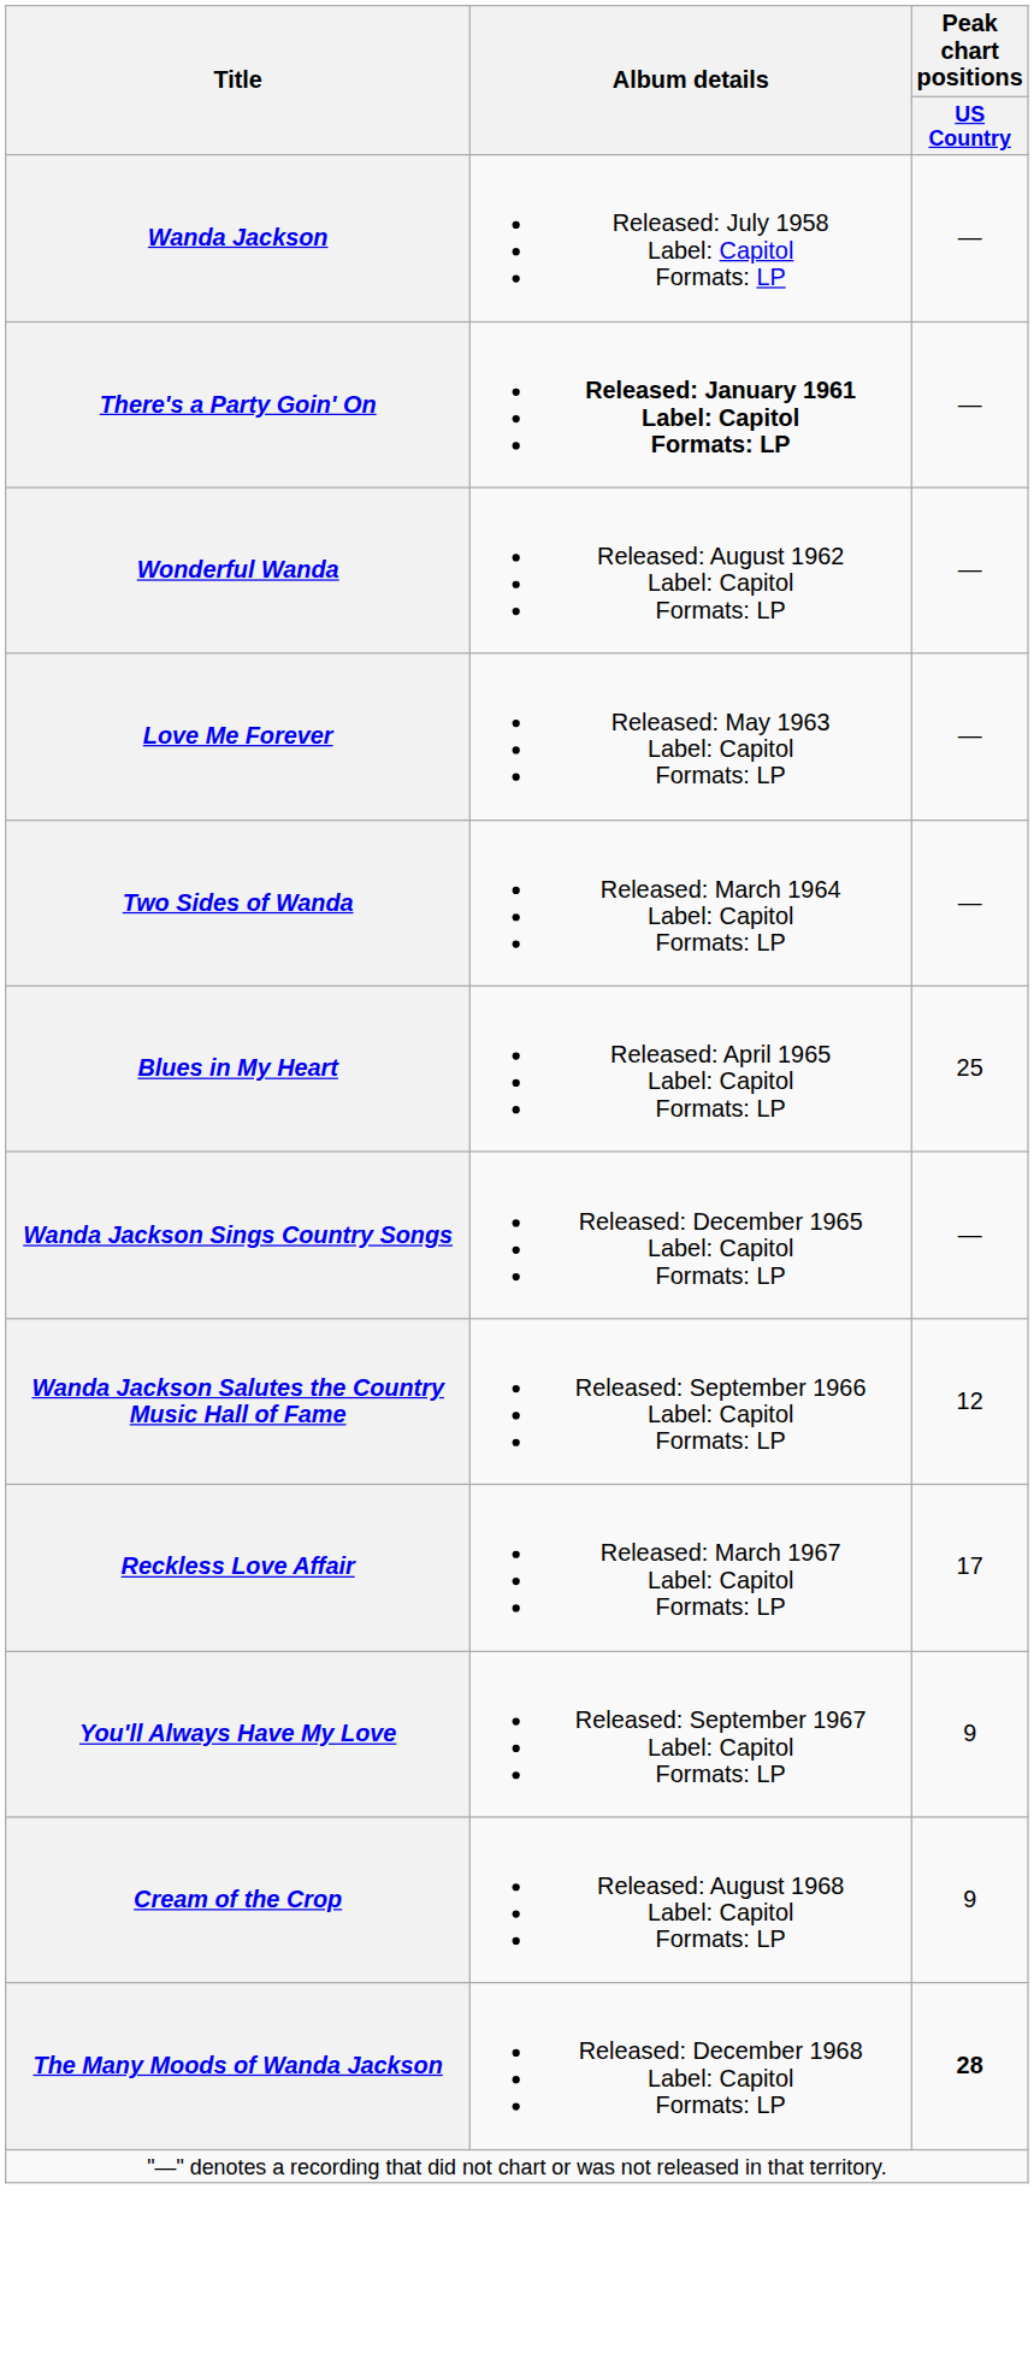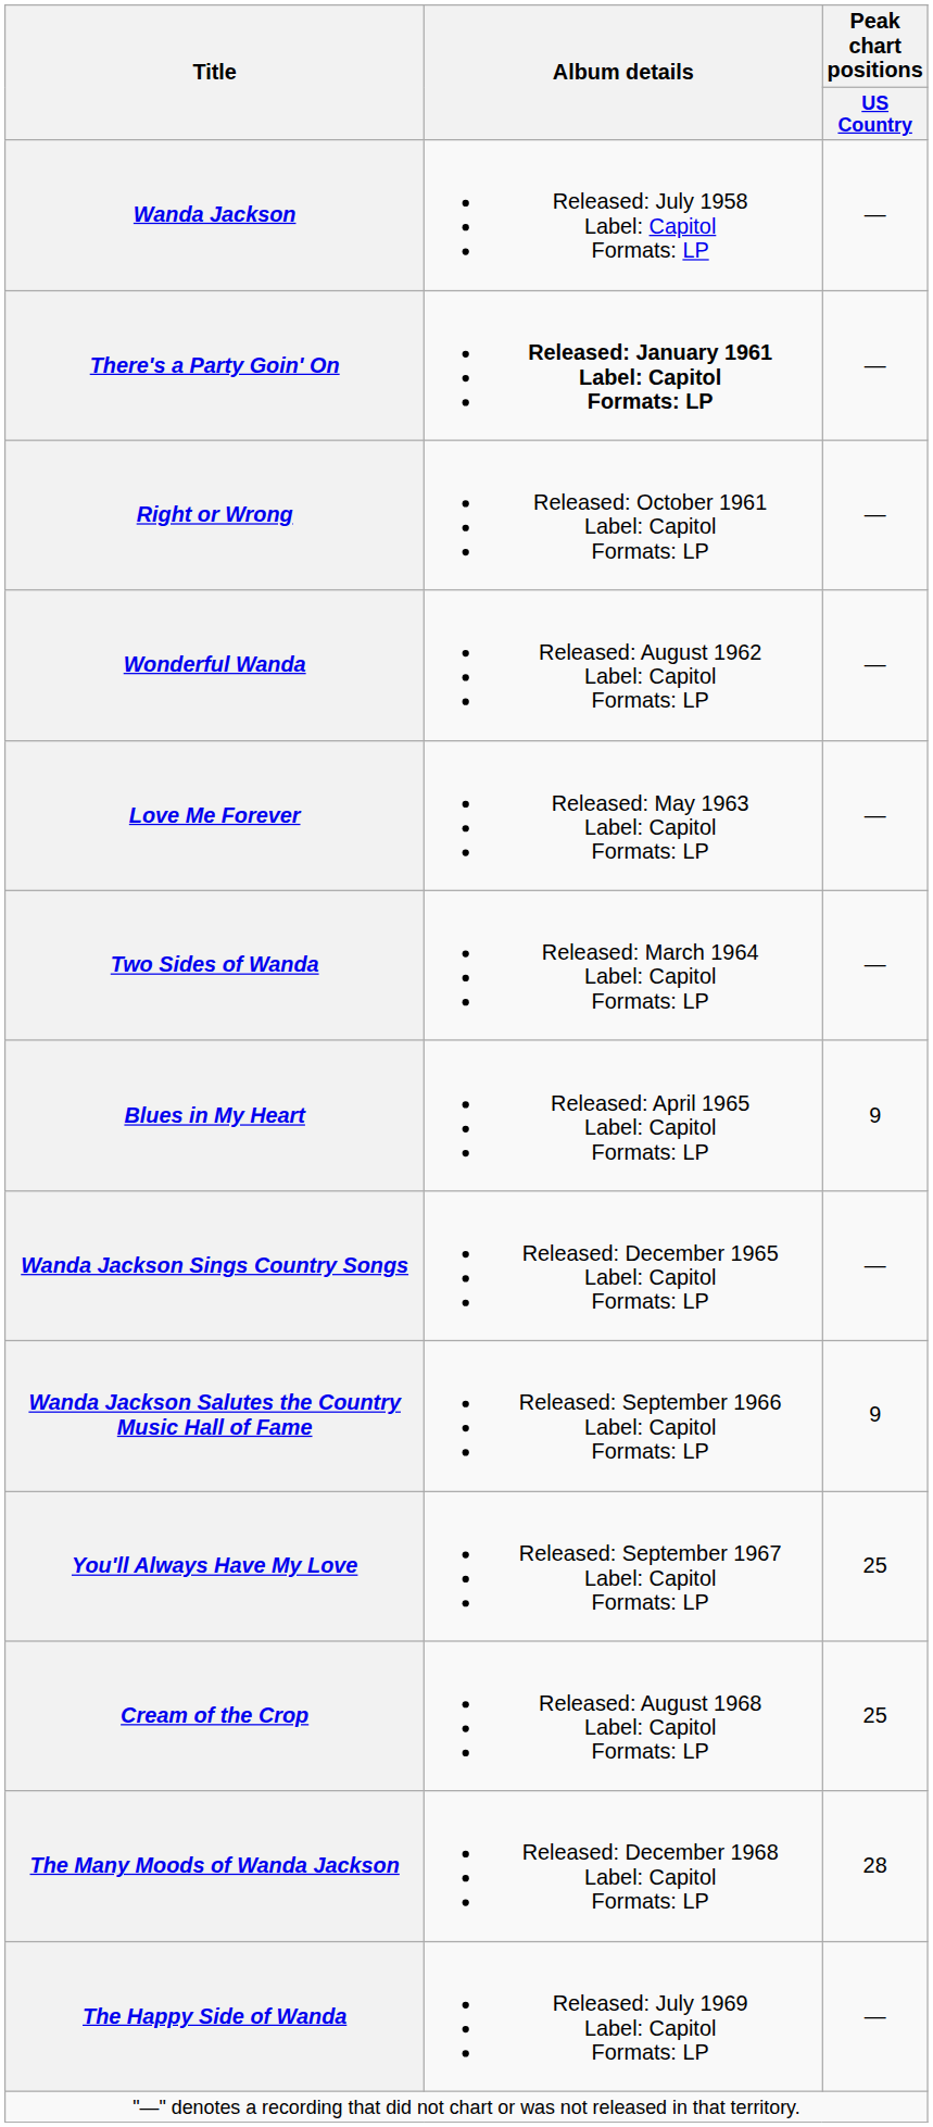+ row: Right or Wrong | Released: October 1961 Label: Capitol Formats: LP | —
Blues in My Heart | Peak chart positions / US Country: 25 -> 9
Wanda Jackson Salutes the Country Music Hall of Fame | Peak chart positions / US Country: 12 -> 9
- row: Reckless Love Affair | Released: March 1967 Label: Capitol Formats: LP | 17
You'll Always Have My Love | Peak chart positions / US Country: 9 -> 25
Cream of the Crop | Peak chart positions / US Country: 9 -> 25
The Many Moods of Wanda Jackson | Peak chart positions / US Country: bold -> normal
+ row: The Happy Side of Wanda | Released: July 1969 Label: Capitol Formats: LP | —
